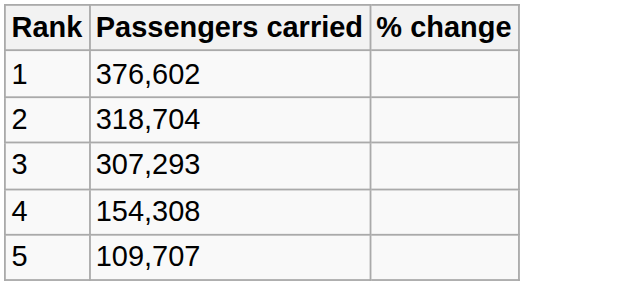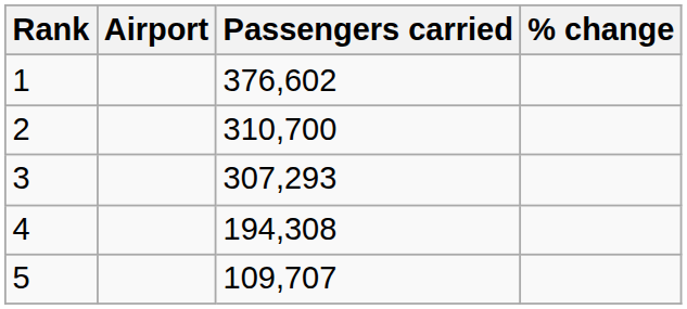+ column: Airport
2 | Passengers carried: 318,704 -> 310,700
4 | Passengers carried: 154,308 -> 194,308
